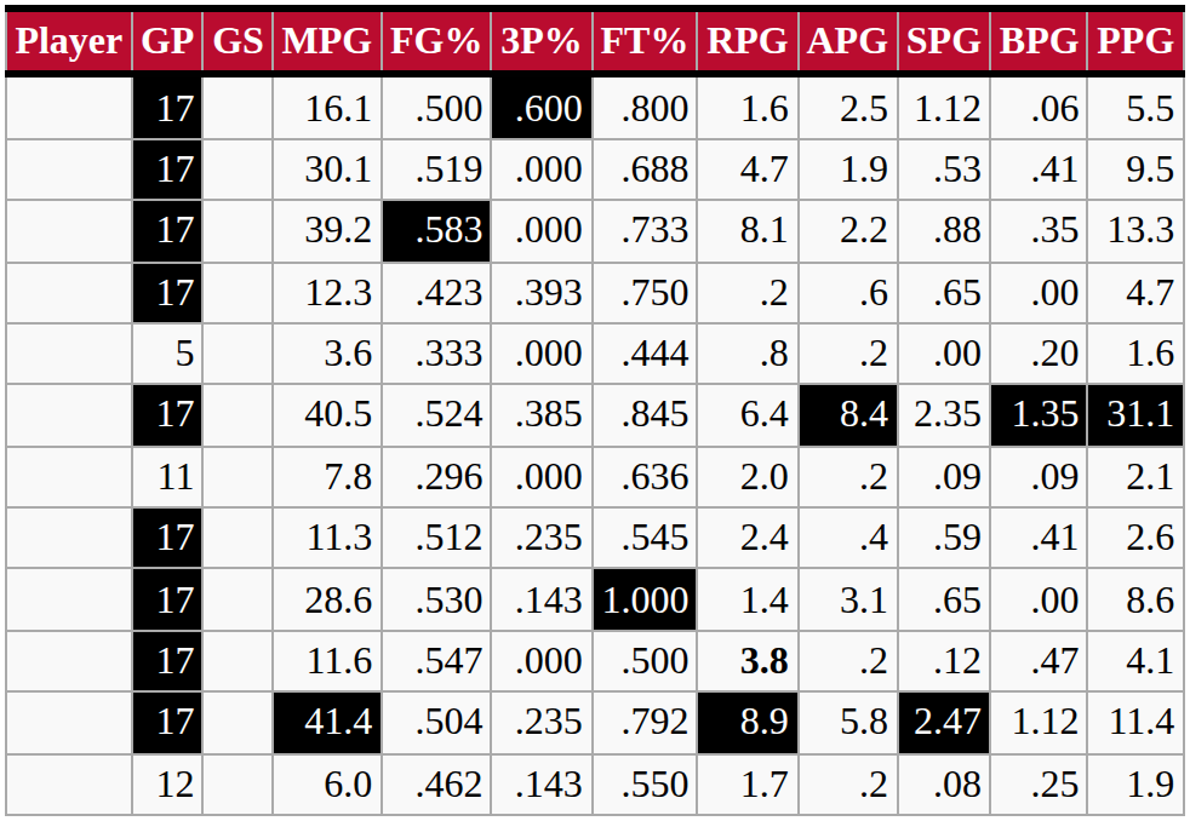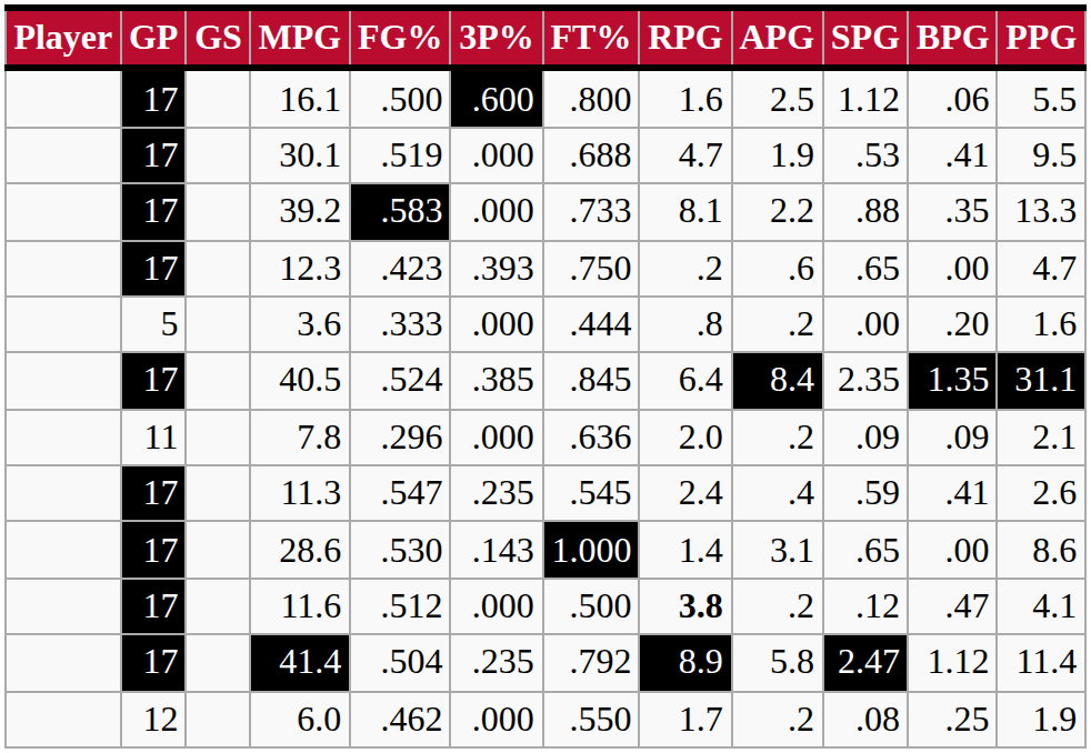11.3 | FG%: .512 -> .547
11.6 | FG%: .547 -> .512
6.0 | 3P%: .143 -> .000
